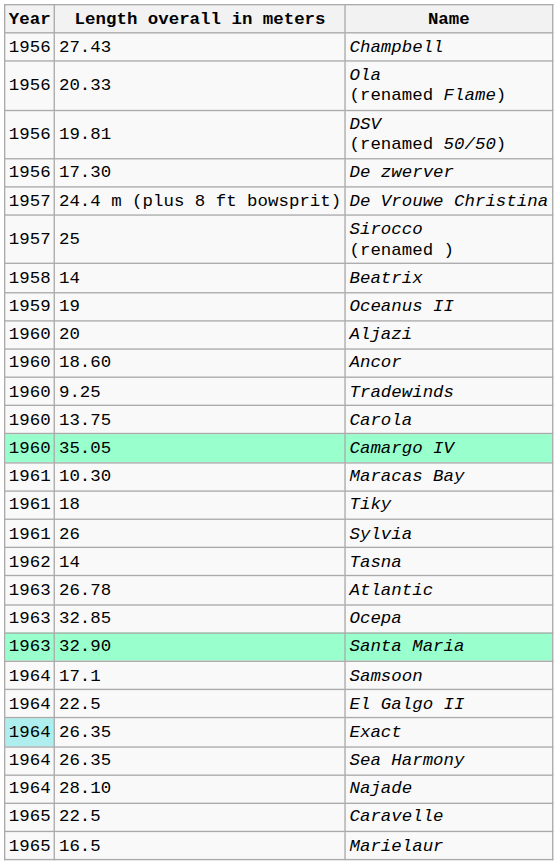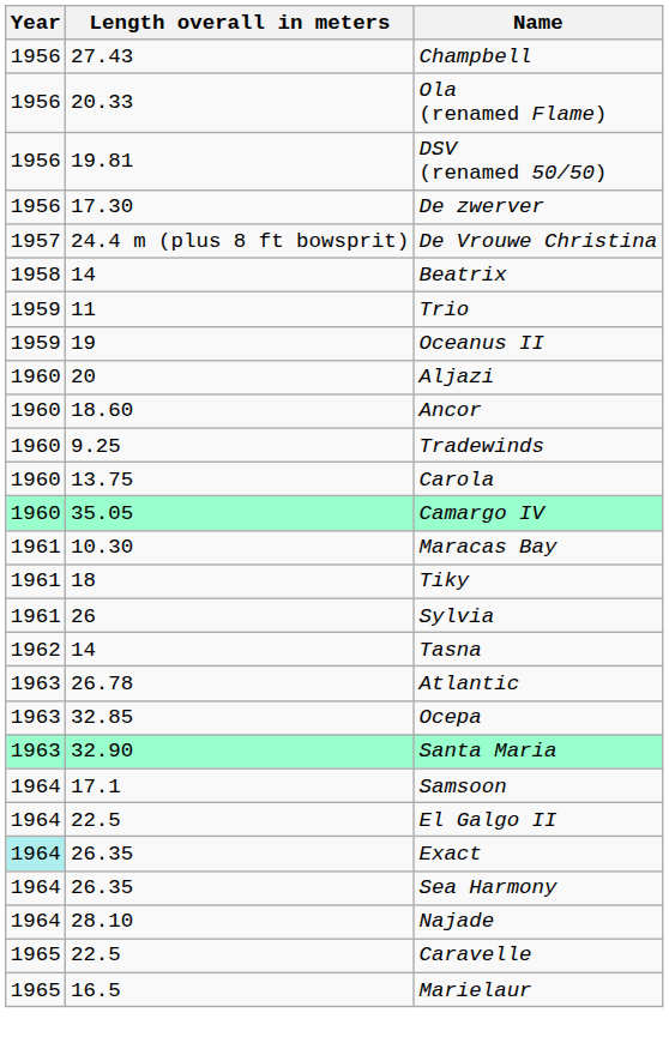- row: 1957 | 25 | Sirocco (renamed )
+ row: 1959 | 11 | Trio
